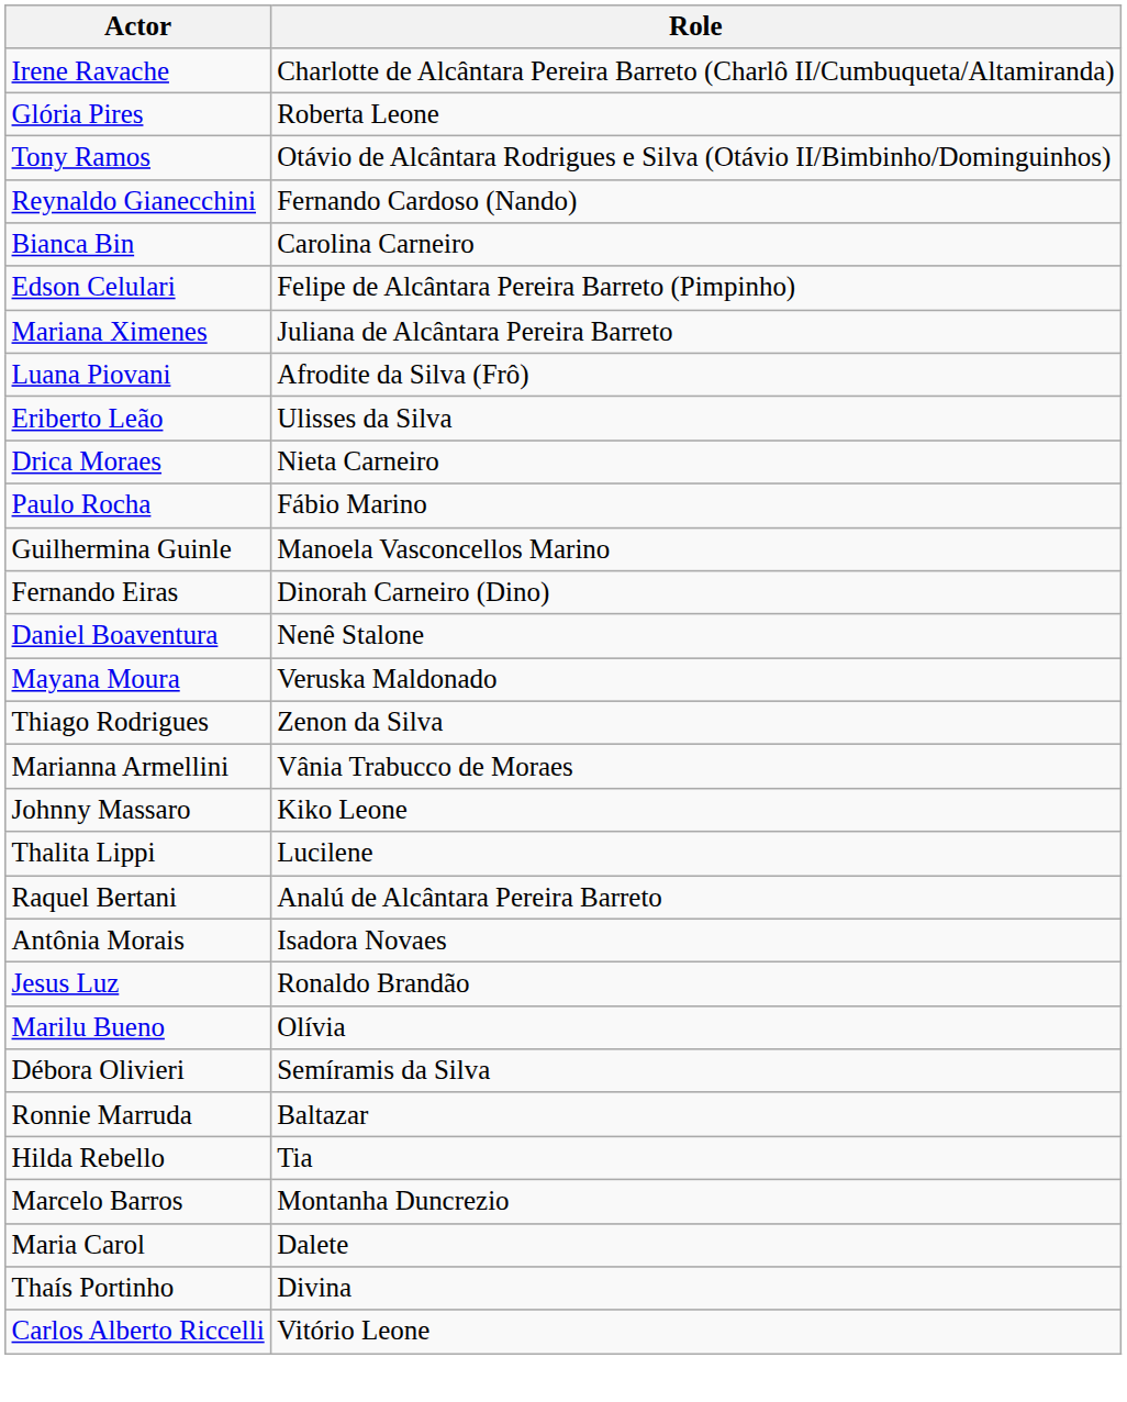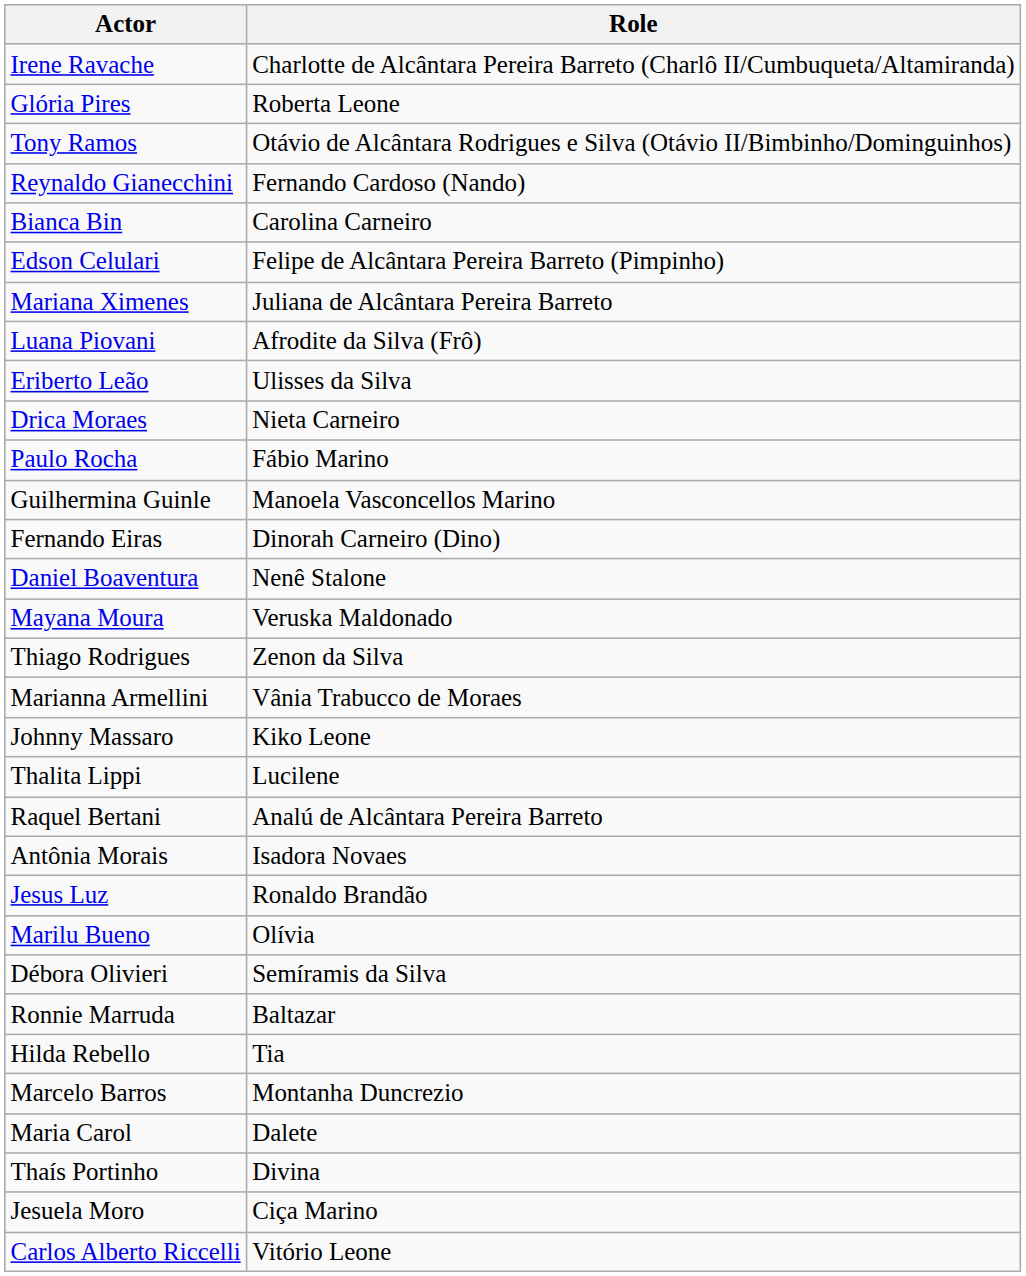+ row: Jesuela Moro | Ciça Marino
